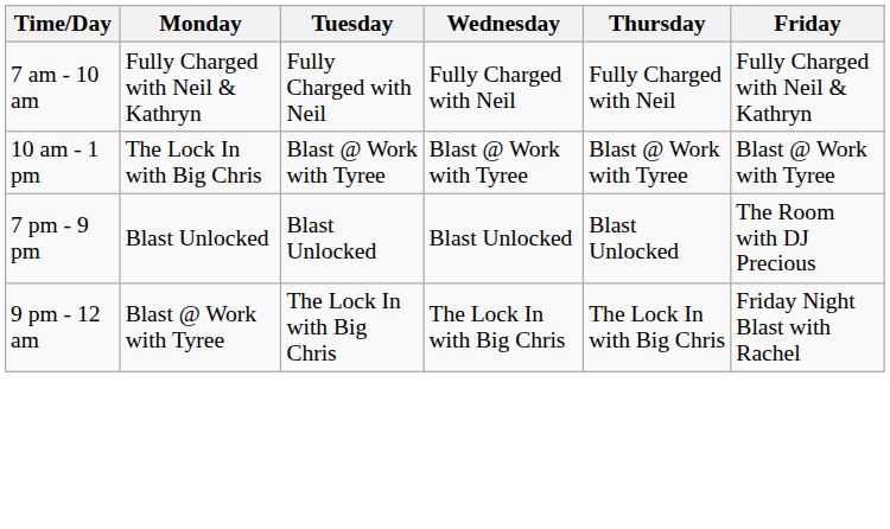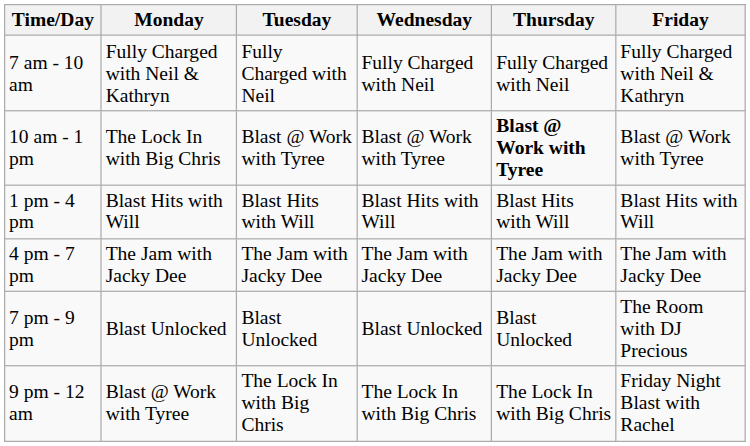10 am - 1 pm | Thursday: normal -> bold
+ row: 1 pm - 4 pm | Blast Hits with Will | Blast Hits with Will | Blast Hits with Will | Blast Hits with Will | Blast Hits with Will
+ row: 4 pm - 7 pm | The Jam with Jacky Dee | The Jam with Jacky Dee | The Jam with Jacky Dee | The Jam with Jacky Dee | The Jam with Jacky Dee
